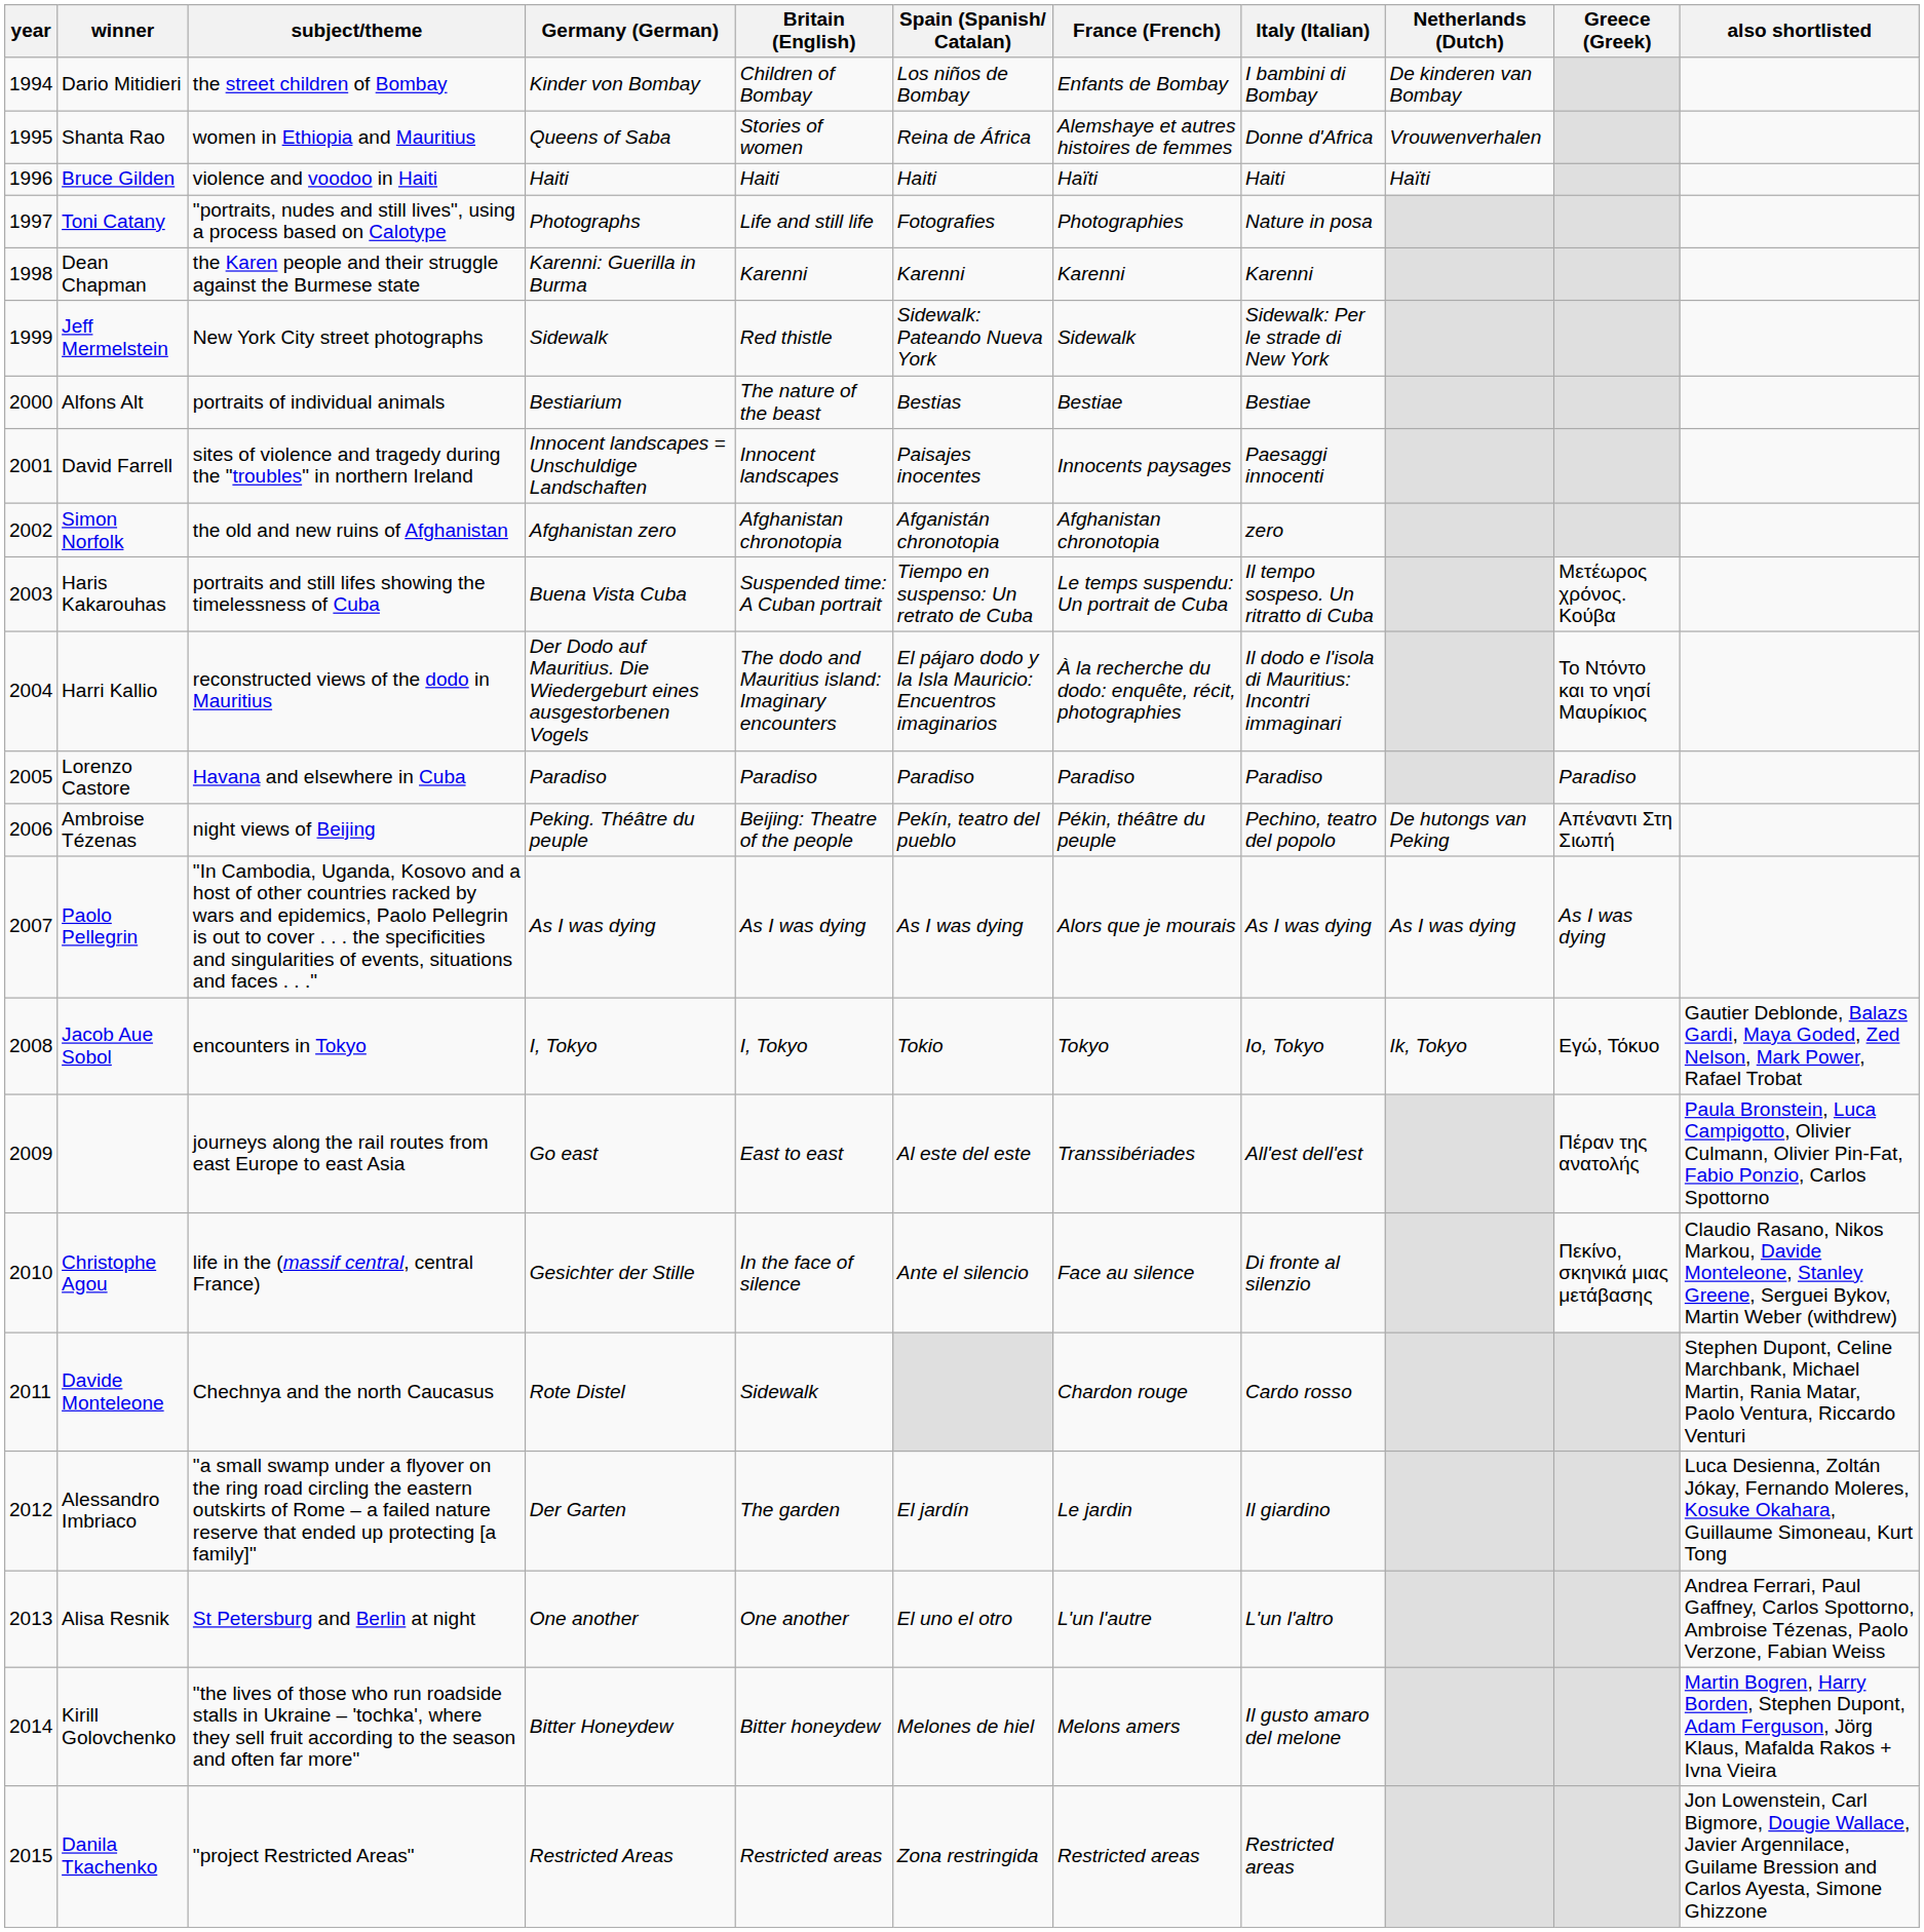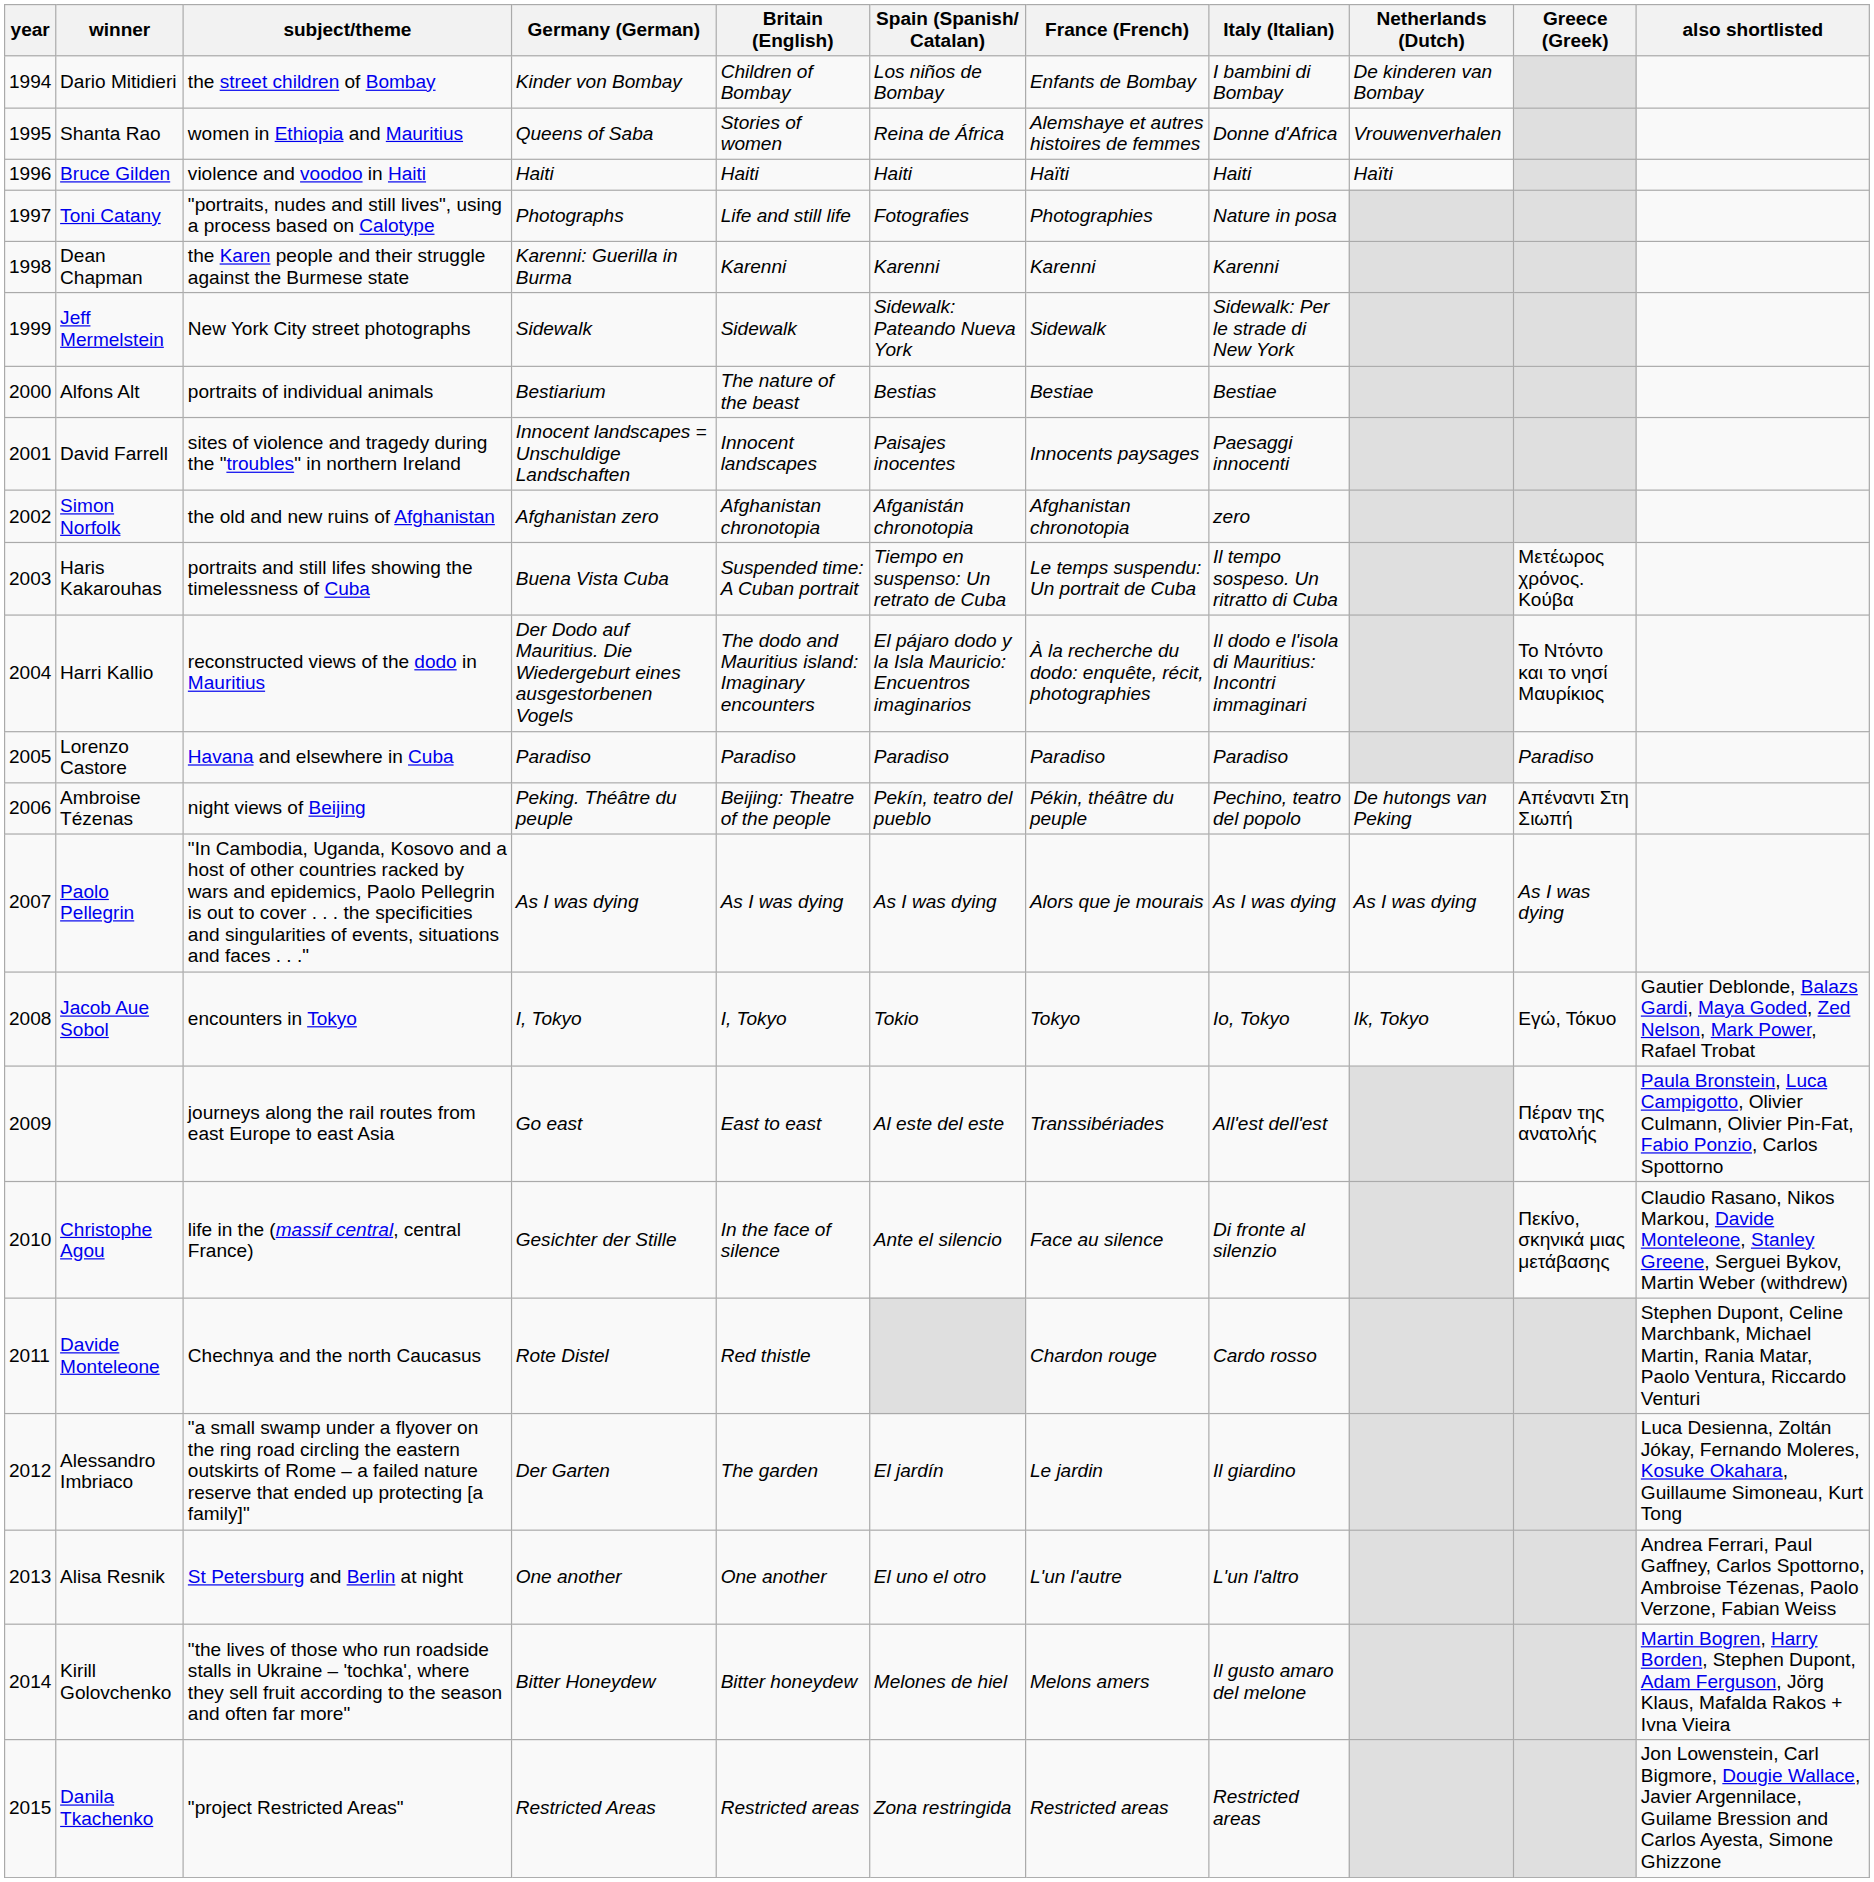Jeff Mermelstein | Britain (English): Red thistle -> Sidewalk
Davide Monteleone | Britain (English): Sidewalk -> Red thistle
